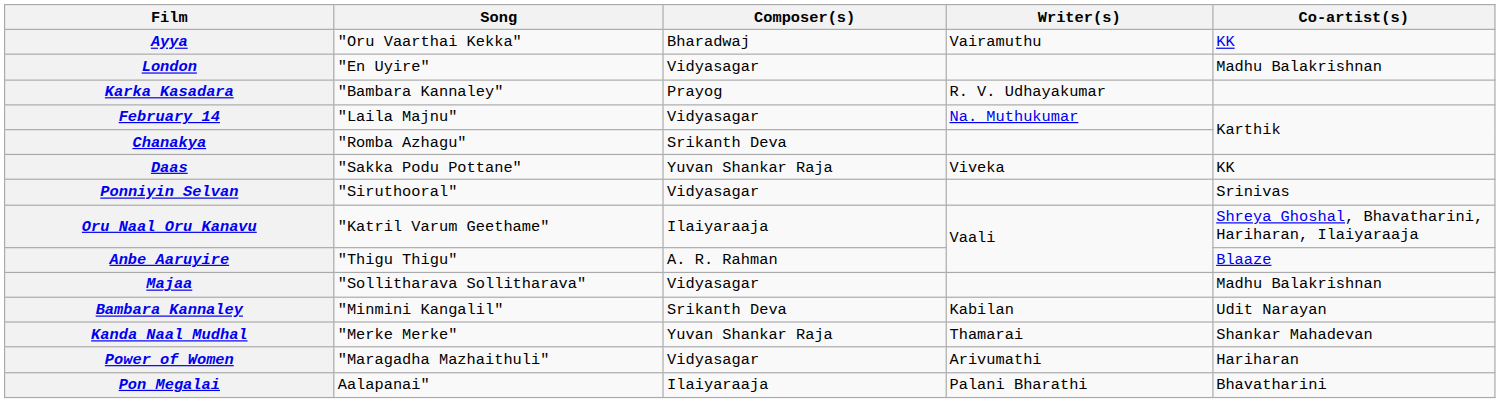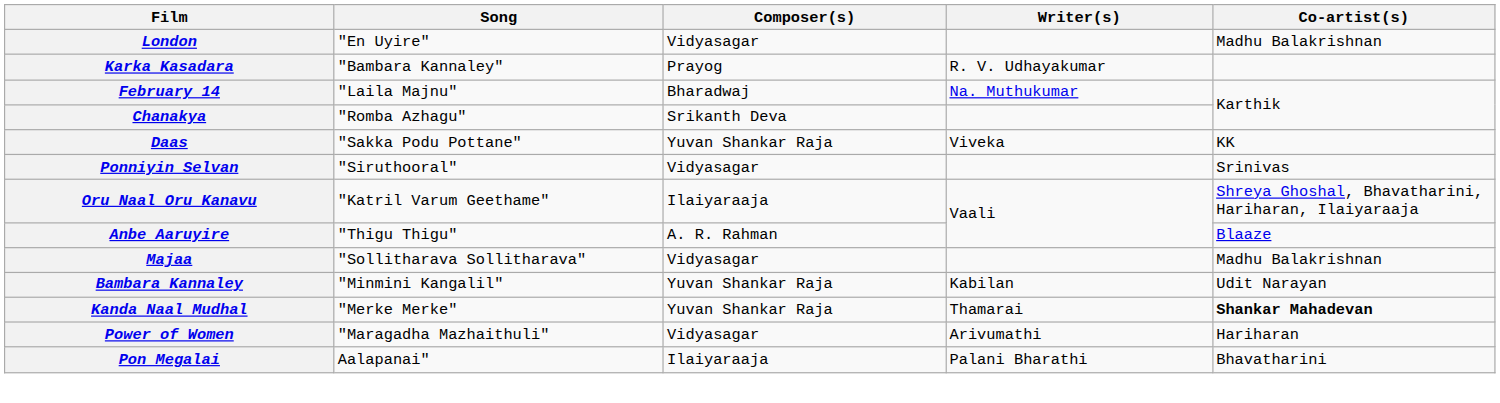- row: Ayya | "Oru Vaarthai Kekka" | Bharadwaj | Vairamuthu | KK
February 14 | Composer(s): Vidyasagar -> Bharadwaj
Bambara Kannaley | Composer(s): Srikanth Deva -> Yuvan Shankar Raja
Kanda Naal Mudhal | Co-artist(s): normal -> bold
